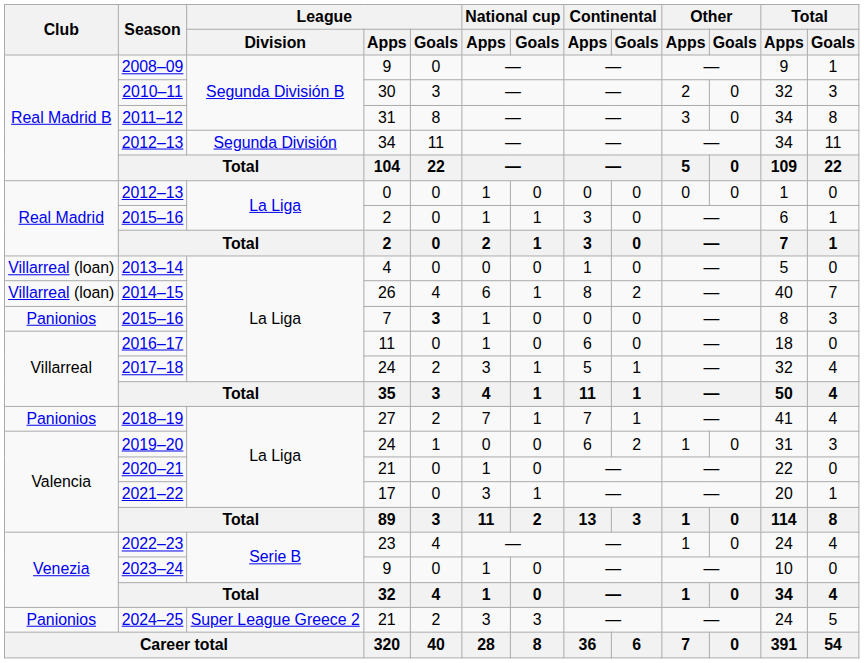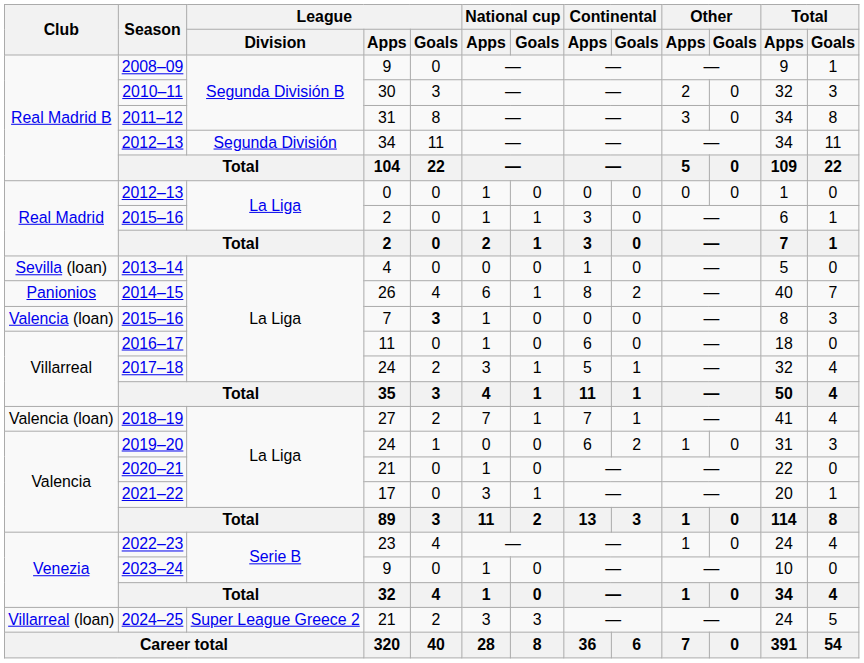2013–14 | Club: Villarreal (loan) -> Sevilla (loan)
2014–15 | Club: Villarreal (loan) -> Panionios
2015–16 / 7 | Club: Panionios -> Valencia (loan)
2018–19 | Club: Panionios -> Valencia (loan)
2024–25 | Club: Panionios -> Villarreal (loan)
